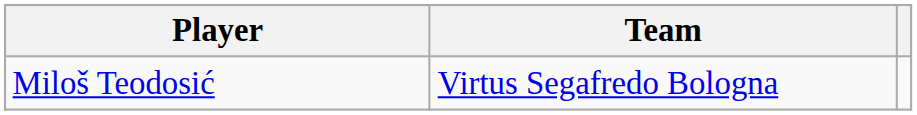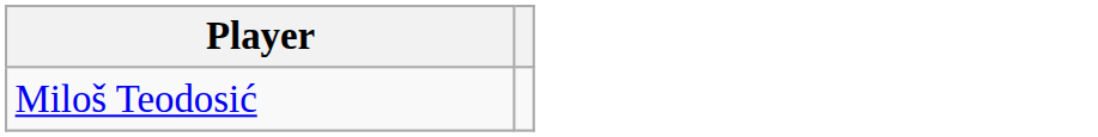- column: Team | Virtus Segafredo Bologna
